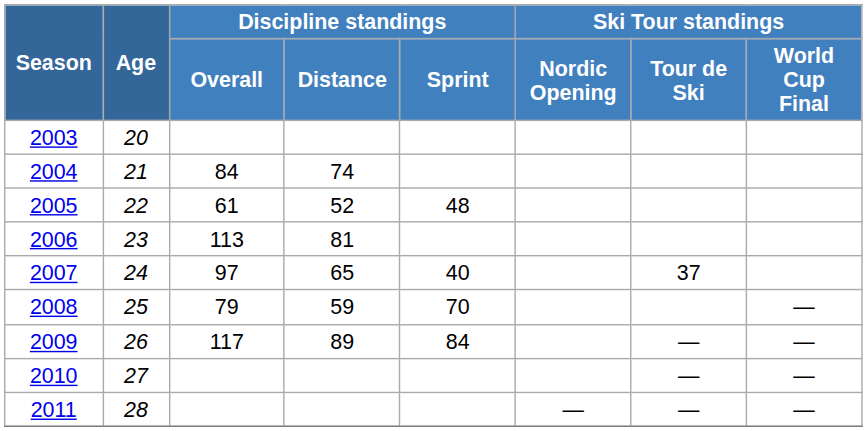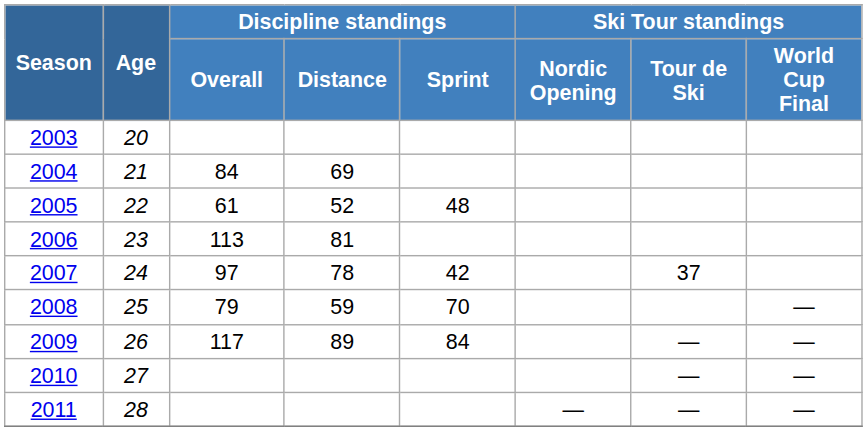2004 | Discipline standings / Distance: 74 -> 69
2007 | Discipline standings / Distance: 65 -> 78
2007 | Discipline standings / Sprint: 40 -> 42
